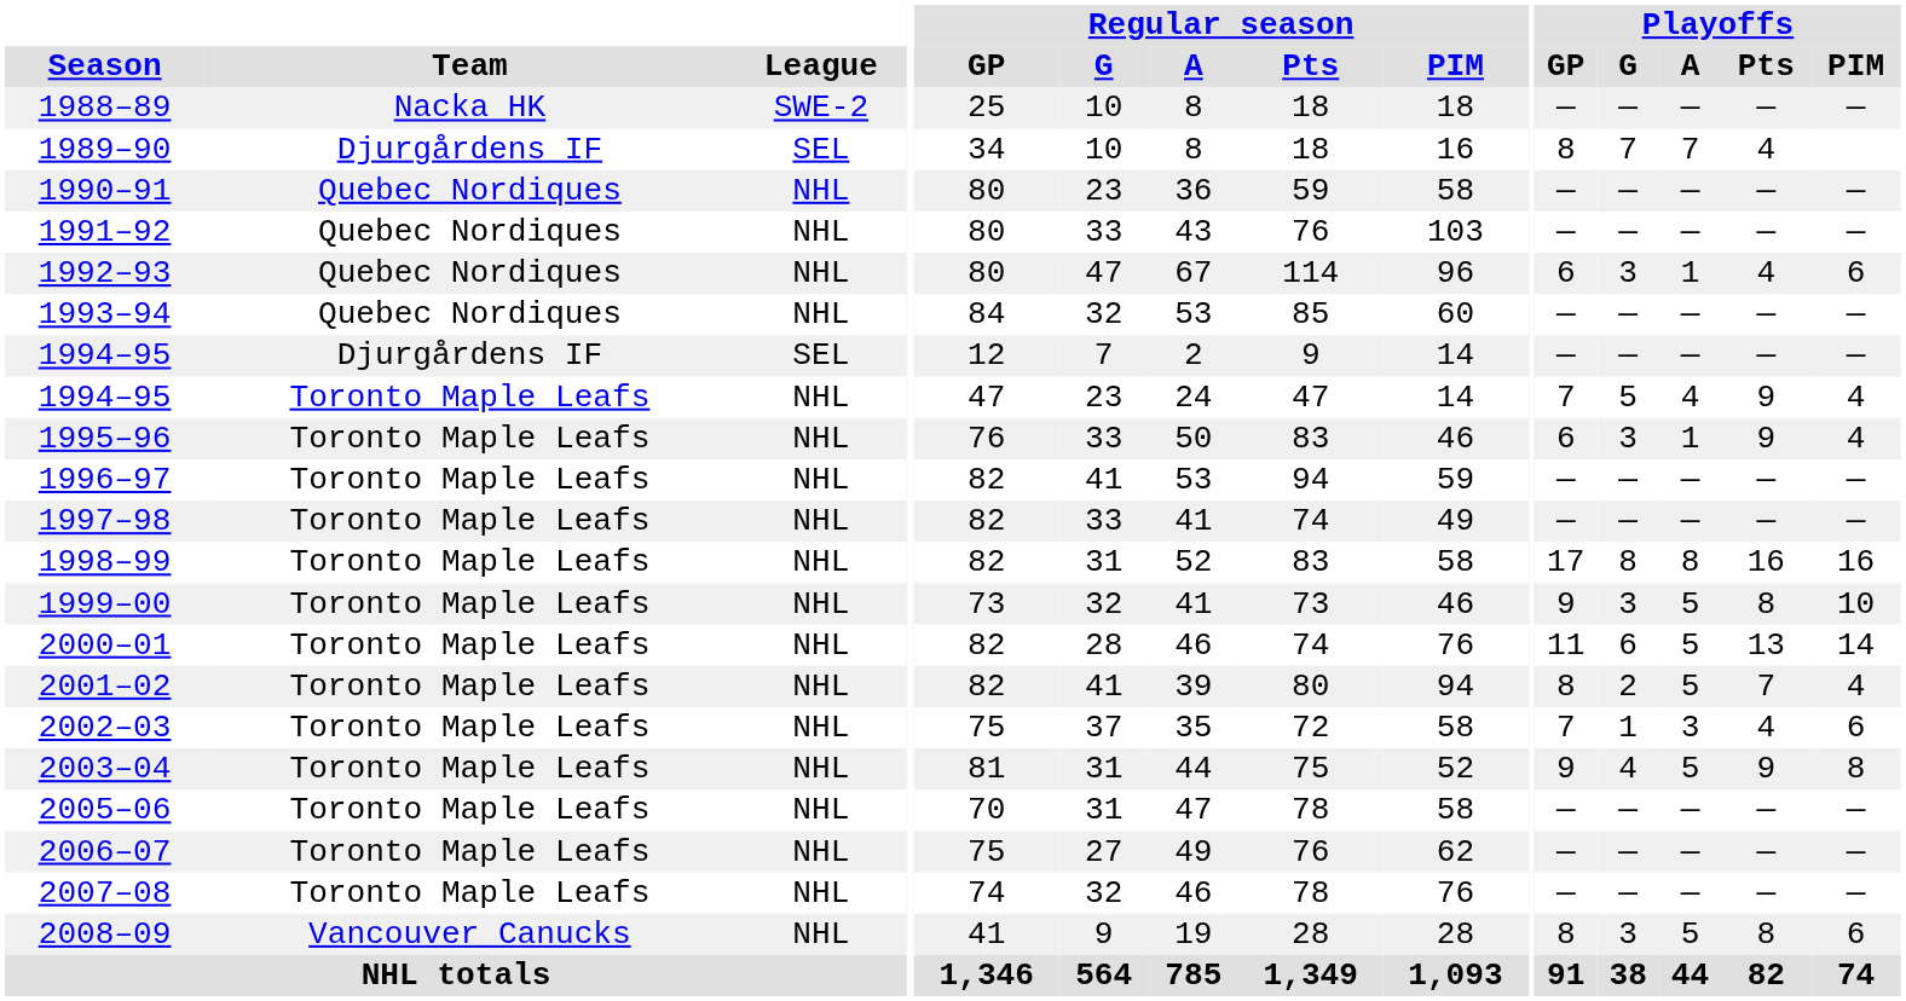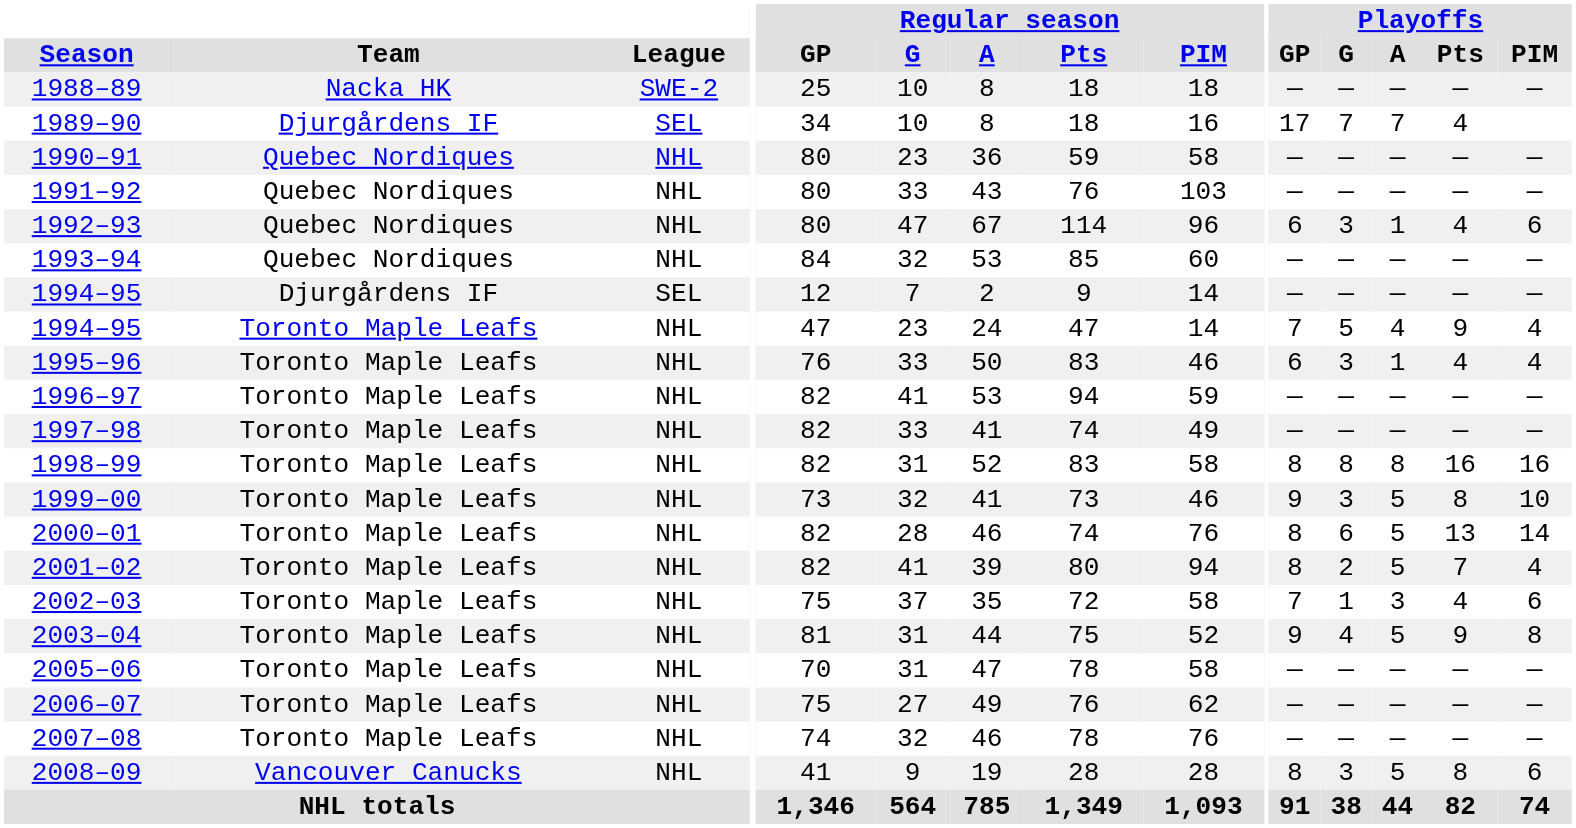1989–90 | Playoffs / GP: 8 -> 17
1995–96 | Playoffs / Pts: 9 -> 4
1998–99 | Playoffs / GP: 17 -> 8
2000–01 | Playoffs / GP: 11 -> 8
